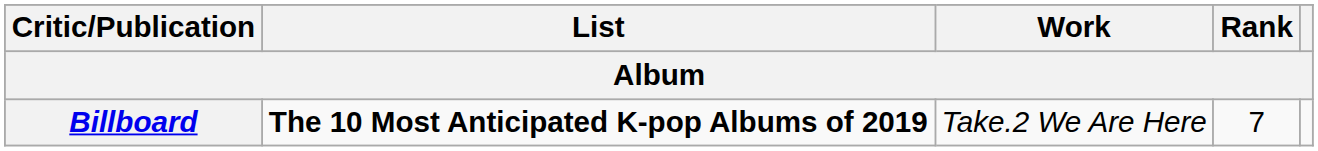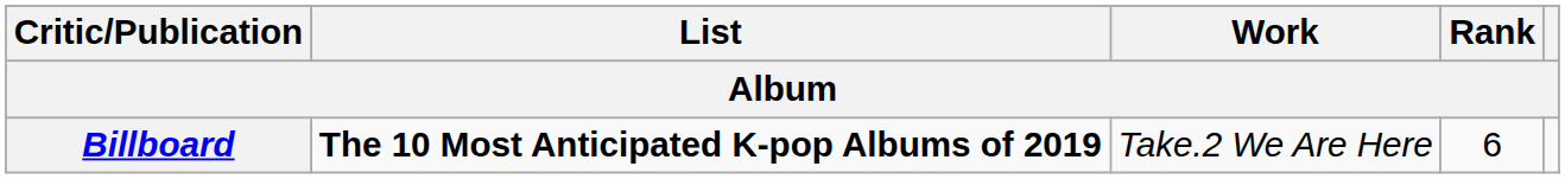Billboard | Rank: 7 -> 6
